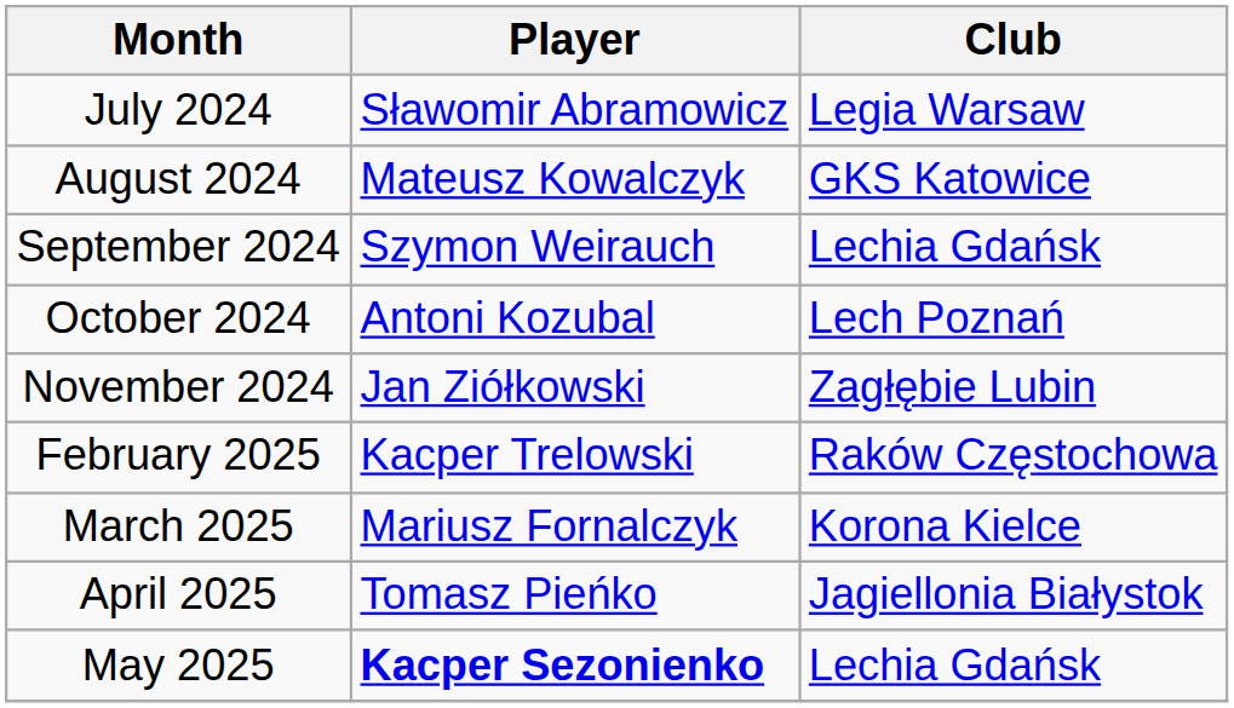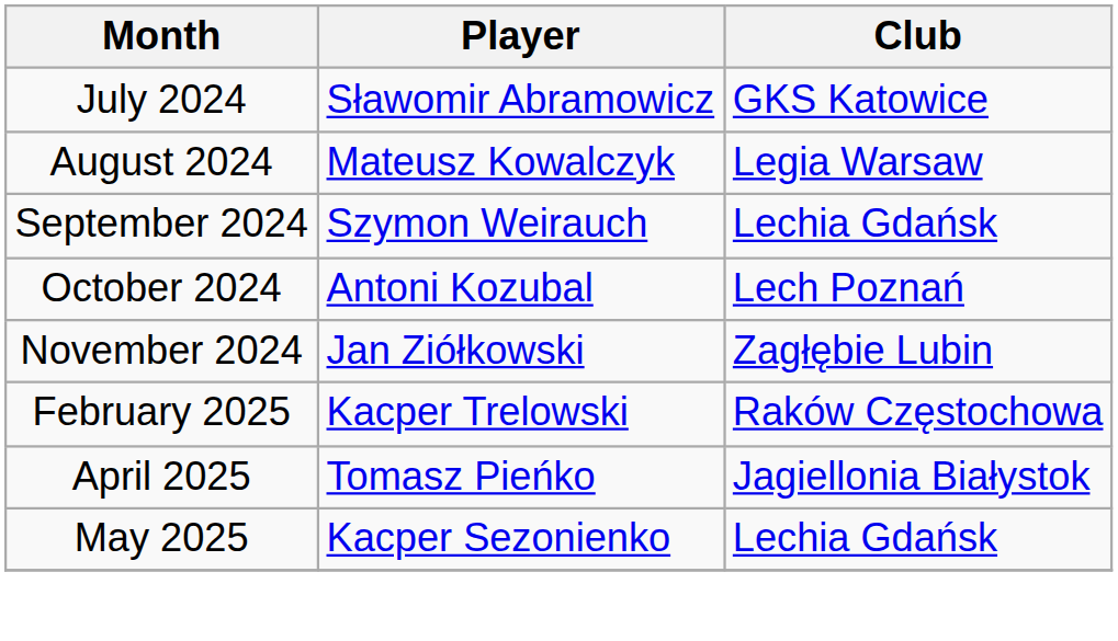July 2024 | Club: Legia Warsaw -> GKS Katowice
August 2024 | Club: GKS Katowice -> Legia Warsaw
- row: March 2025 | Mariusz Fornalczyk | Korona Kielce
May 2025 | Player: bold -> normal
